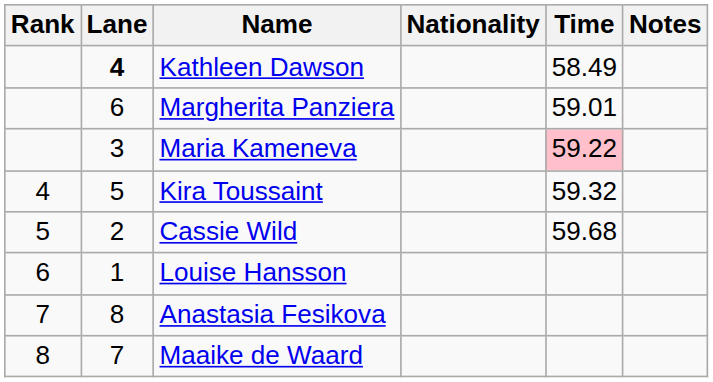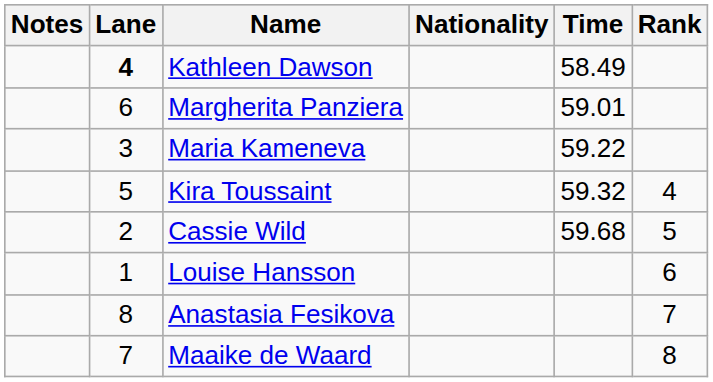columns swapped: Rank <-> Notes
Maria Kameneva | Time: pink background -> no background
